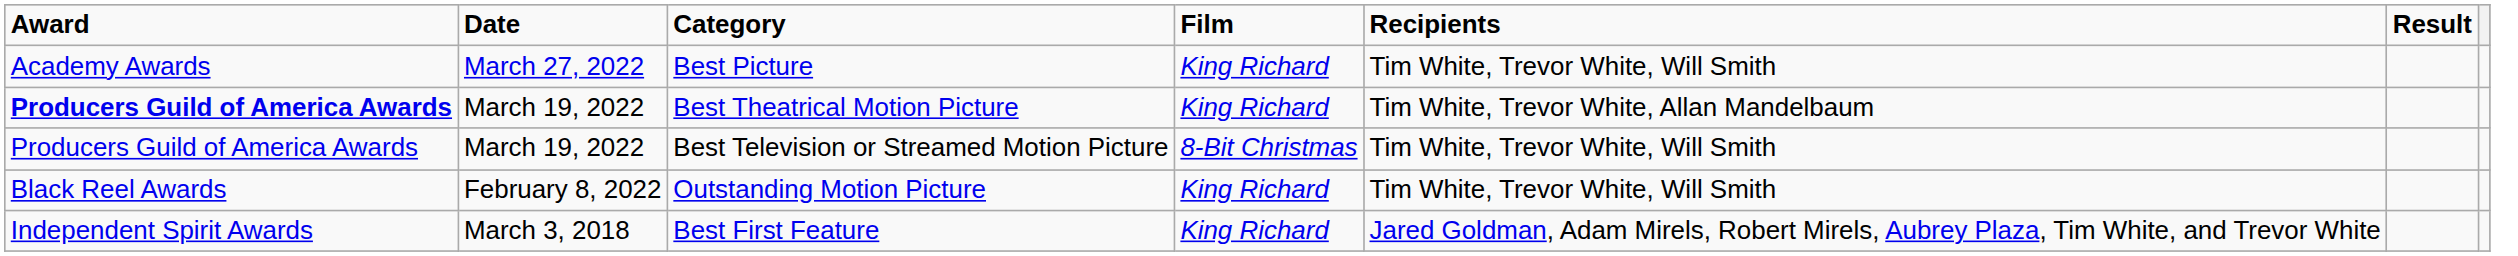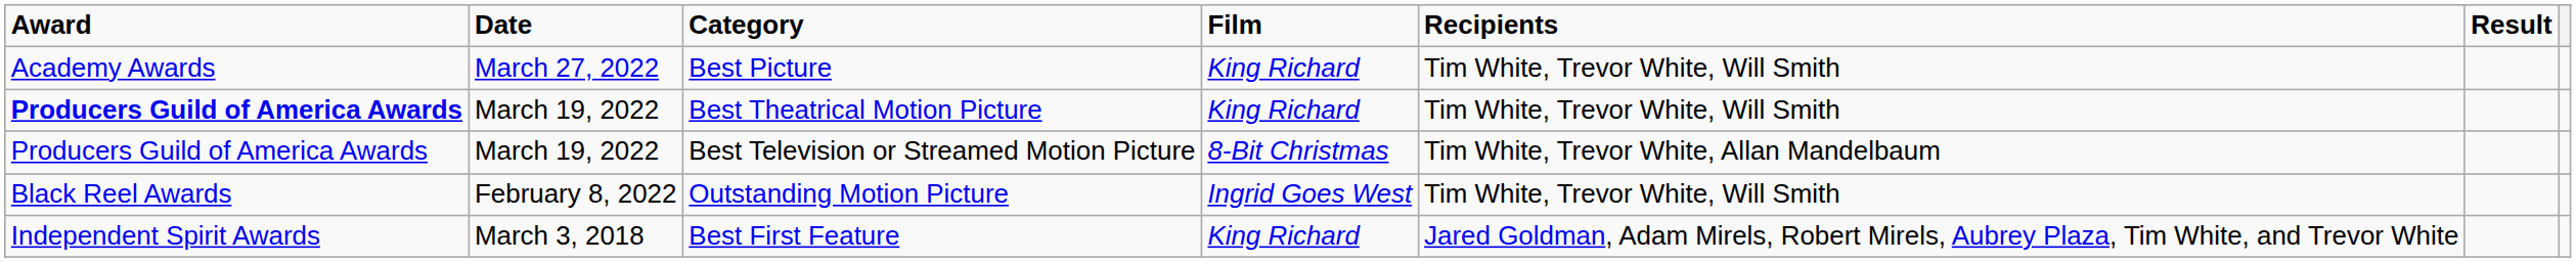Best Theatrical Motion Picture | Recipients: Tim White, Trevor White, Allan Mandelbaum -> Tim White, Trevor White, Will Smith
Best Television or Streamed Motion Picture | Recipients: Tim White, Trevor White, Will Smith -> Tim White, Trevor White, Allan Mandelbaum
Outstanding Motion Picture | Film: King Richard -> Ingrid Goes West
